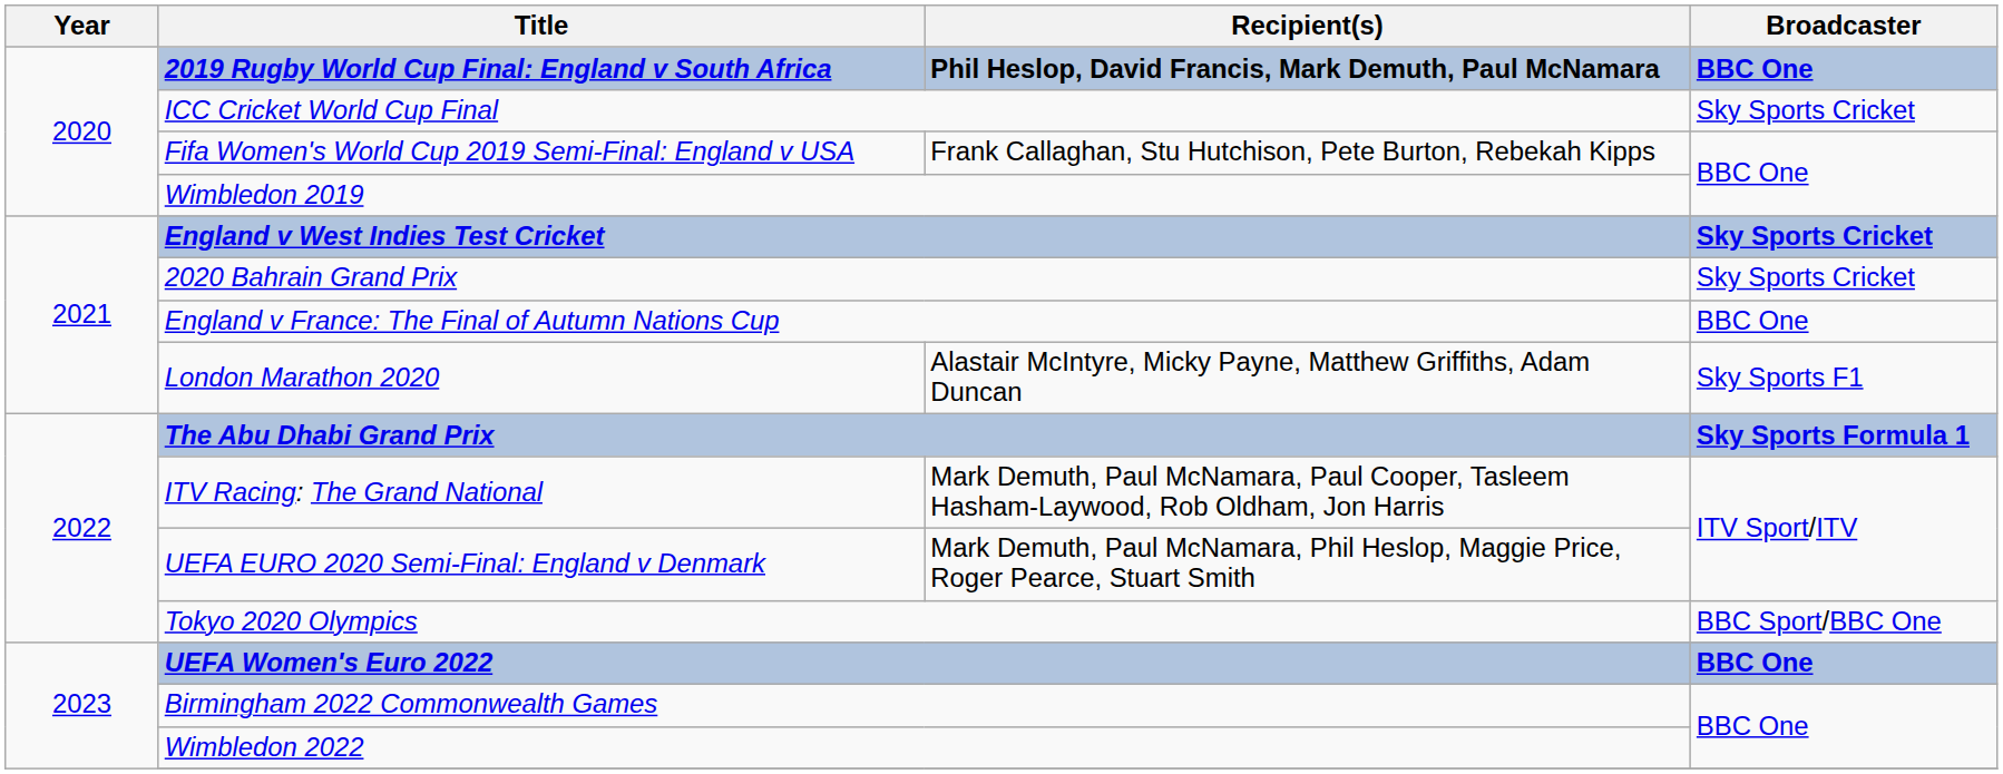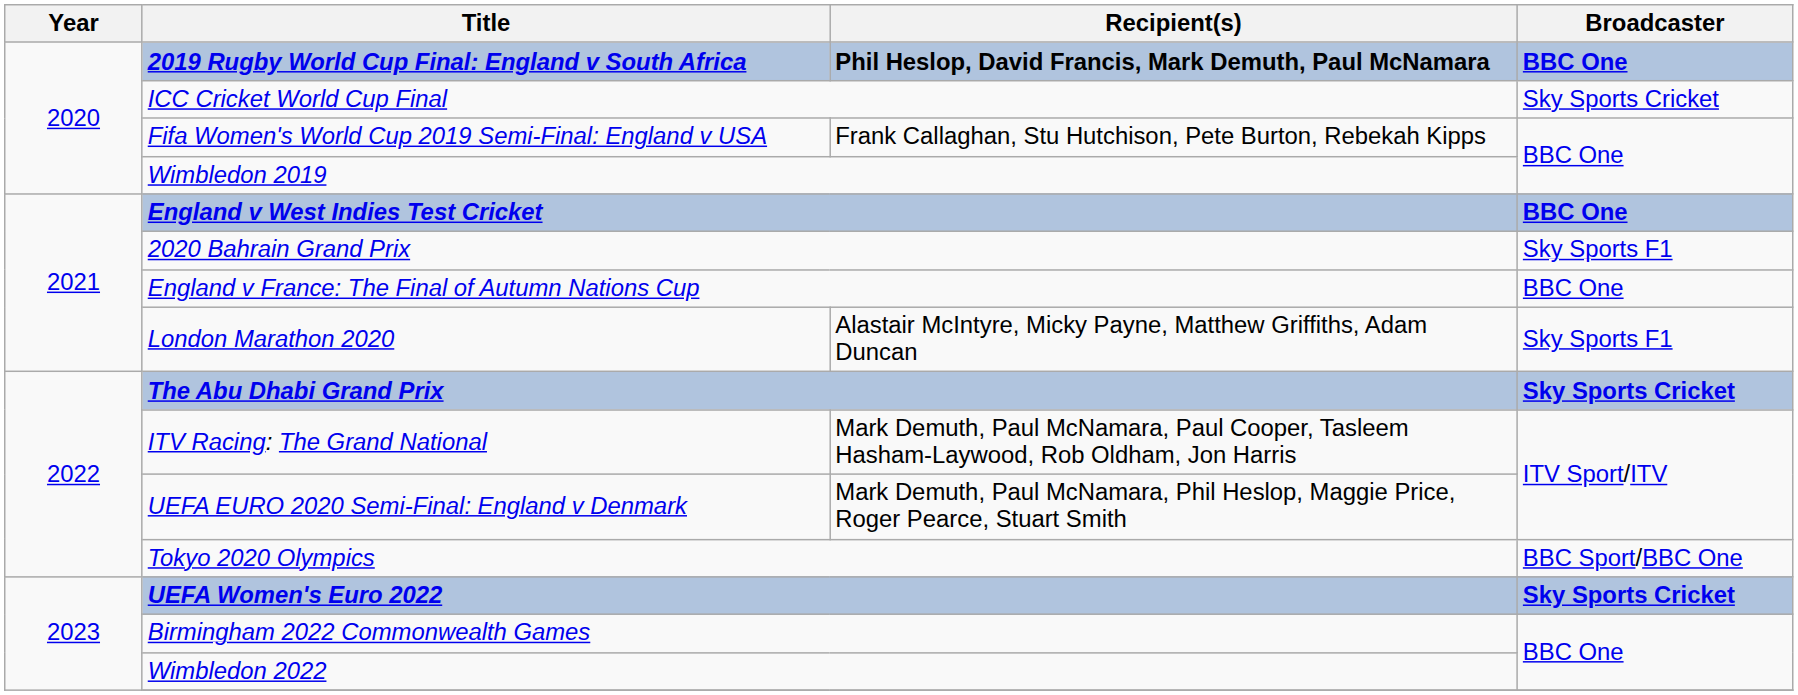England v West Indies Test Cricket | Broadcaster: Sky Sports Cricket -> BBC One
2020 Bahrain Grand Prix | Broadcaster: Sky Sports Cricket -> Sky Sports F1
The Abu Dhabi Grand Prix | Broadcaster: Sky Sports Formula 1 -> Sky Sports Cricket
UEFA Women's Euro 2022 | Broadcaster: BBC One -> Sky Sports Cricket
